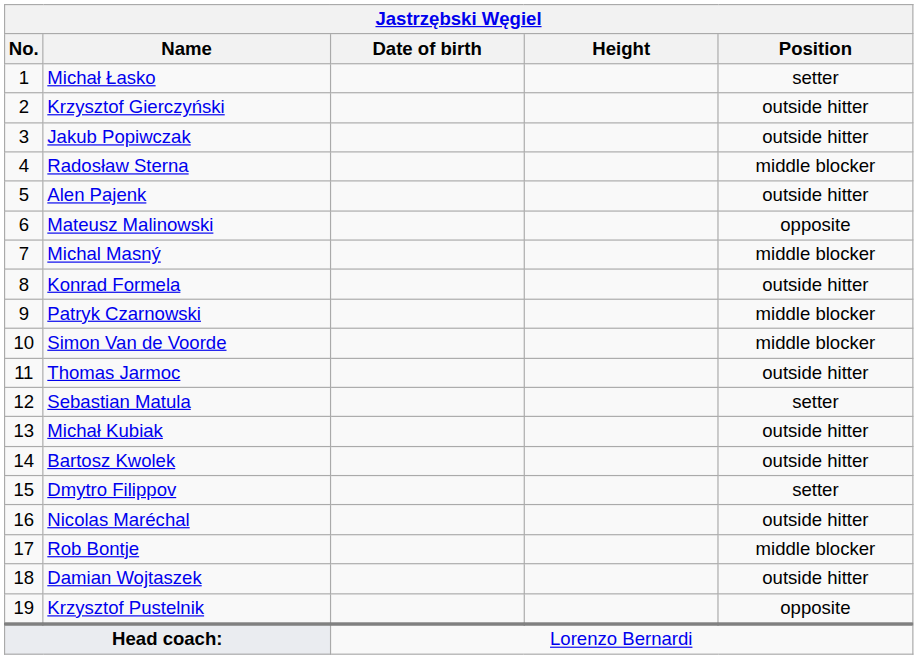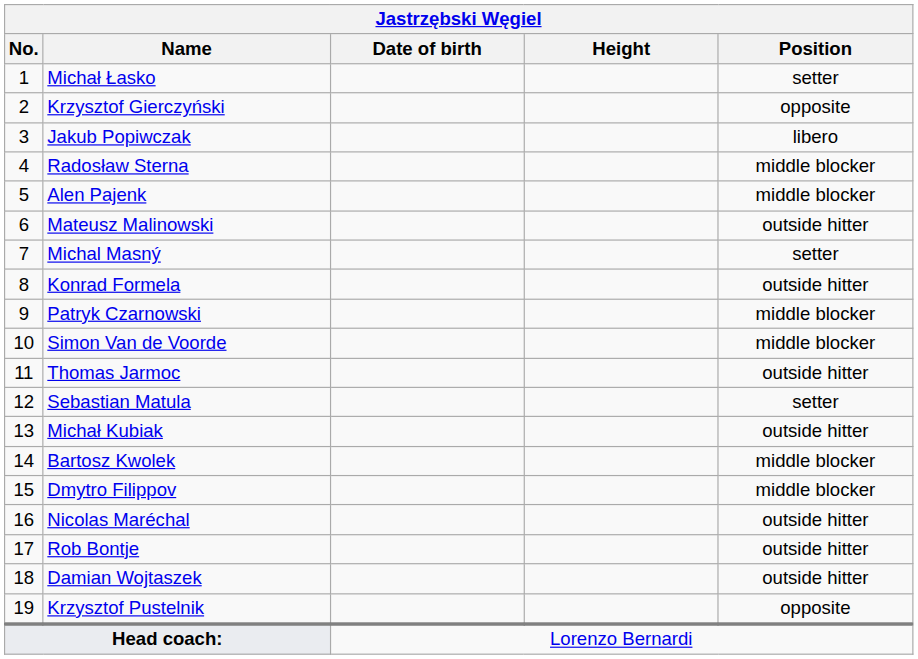Krzysztof Gierczyński | Position: outside hitter -> opposite
Jakub Popiwczak | Position: outside hitter -> libero
Alen Pajenk | Position: outside hitter -> middle blocker
Mateusz Malinowski | Position: opposite -> outside hitter
Michal Masný | Position: middle blocker -> setter
Bartosz Kwolek | Position: outside hitter -> middle blocker
Dmytro Filippov | Position: setter -> middle blocker
Rob Bontje | Position: middle blocker -> outside hitter
